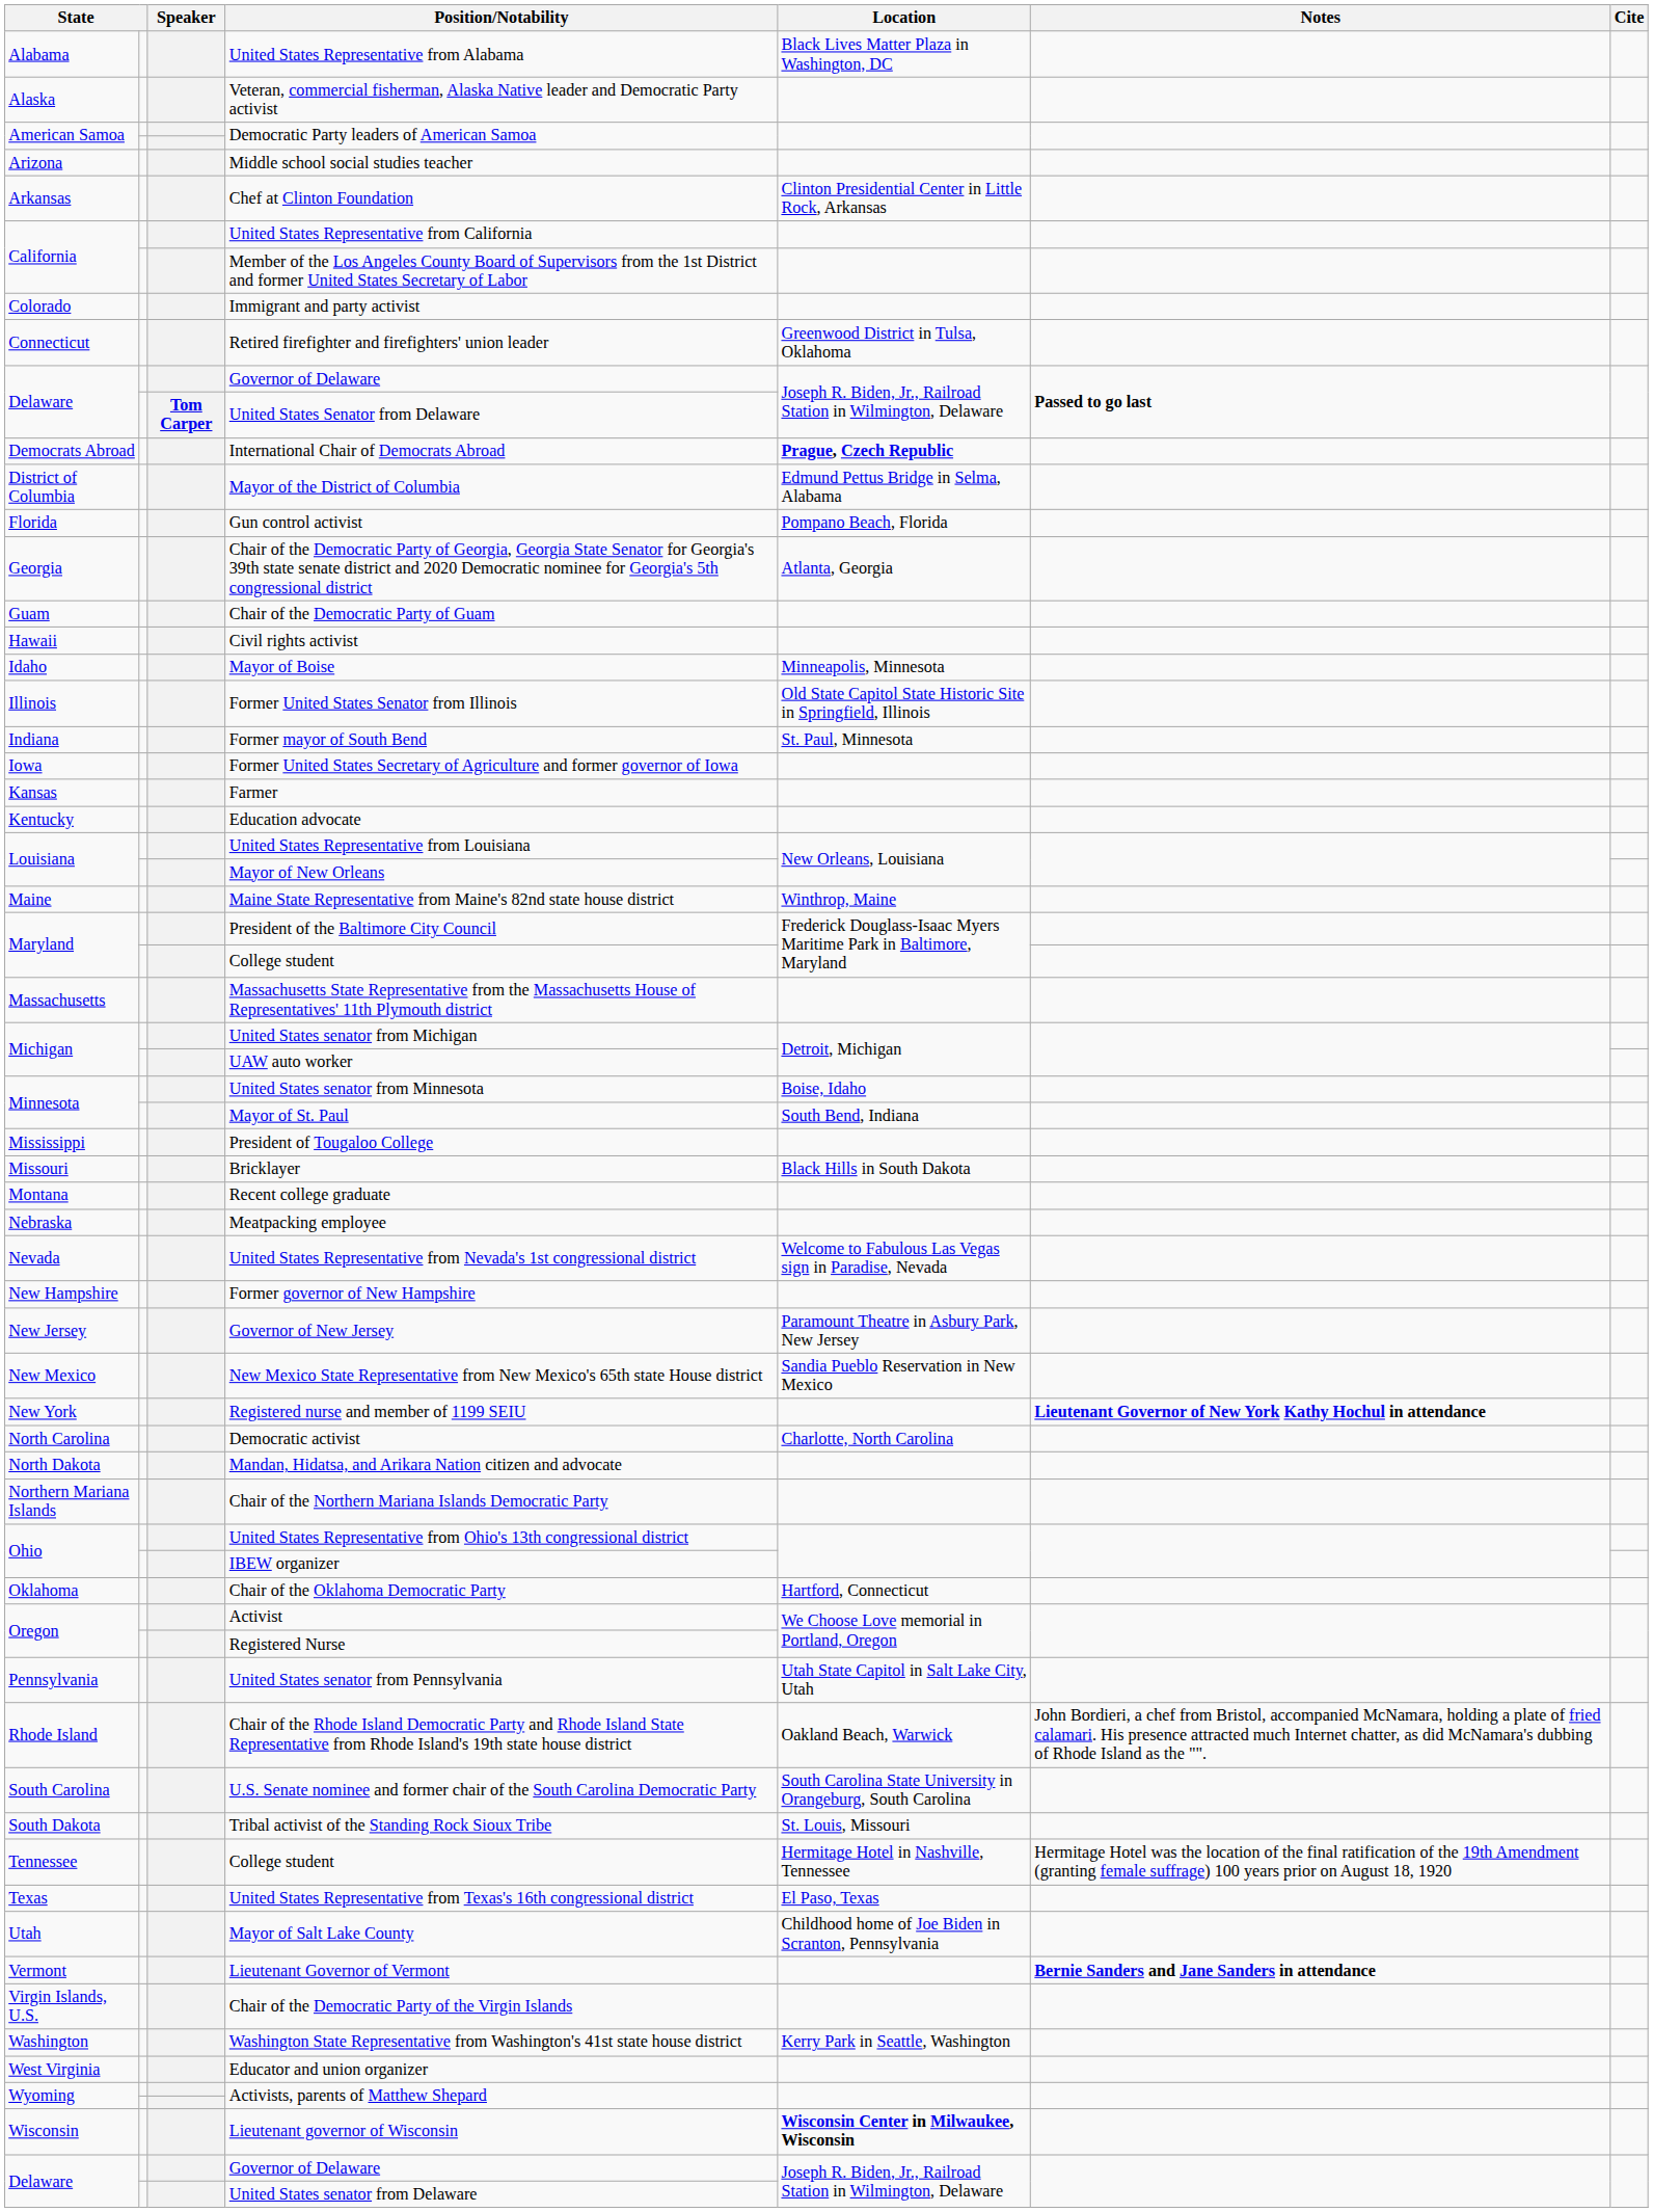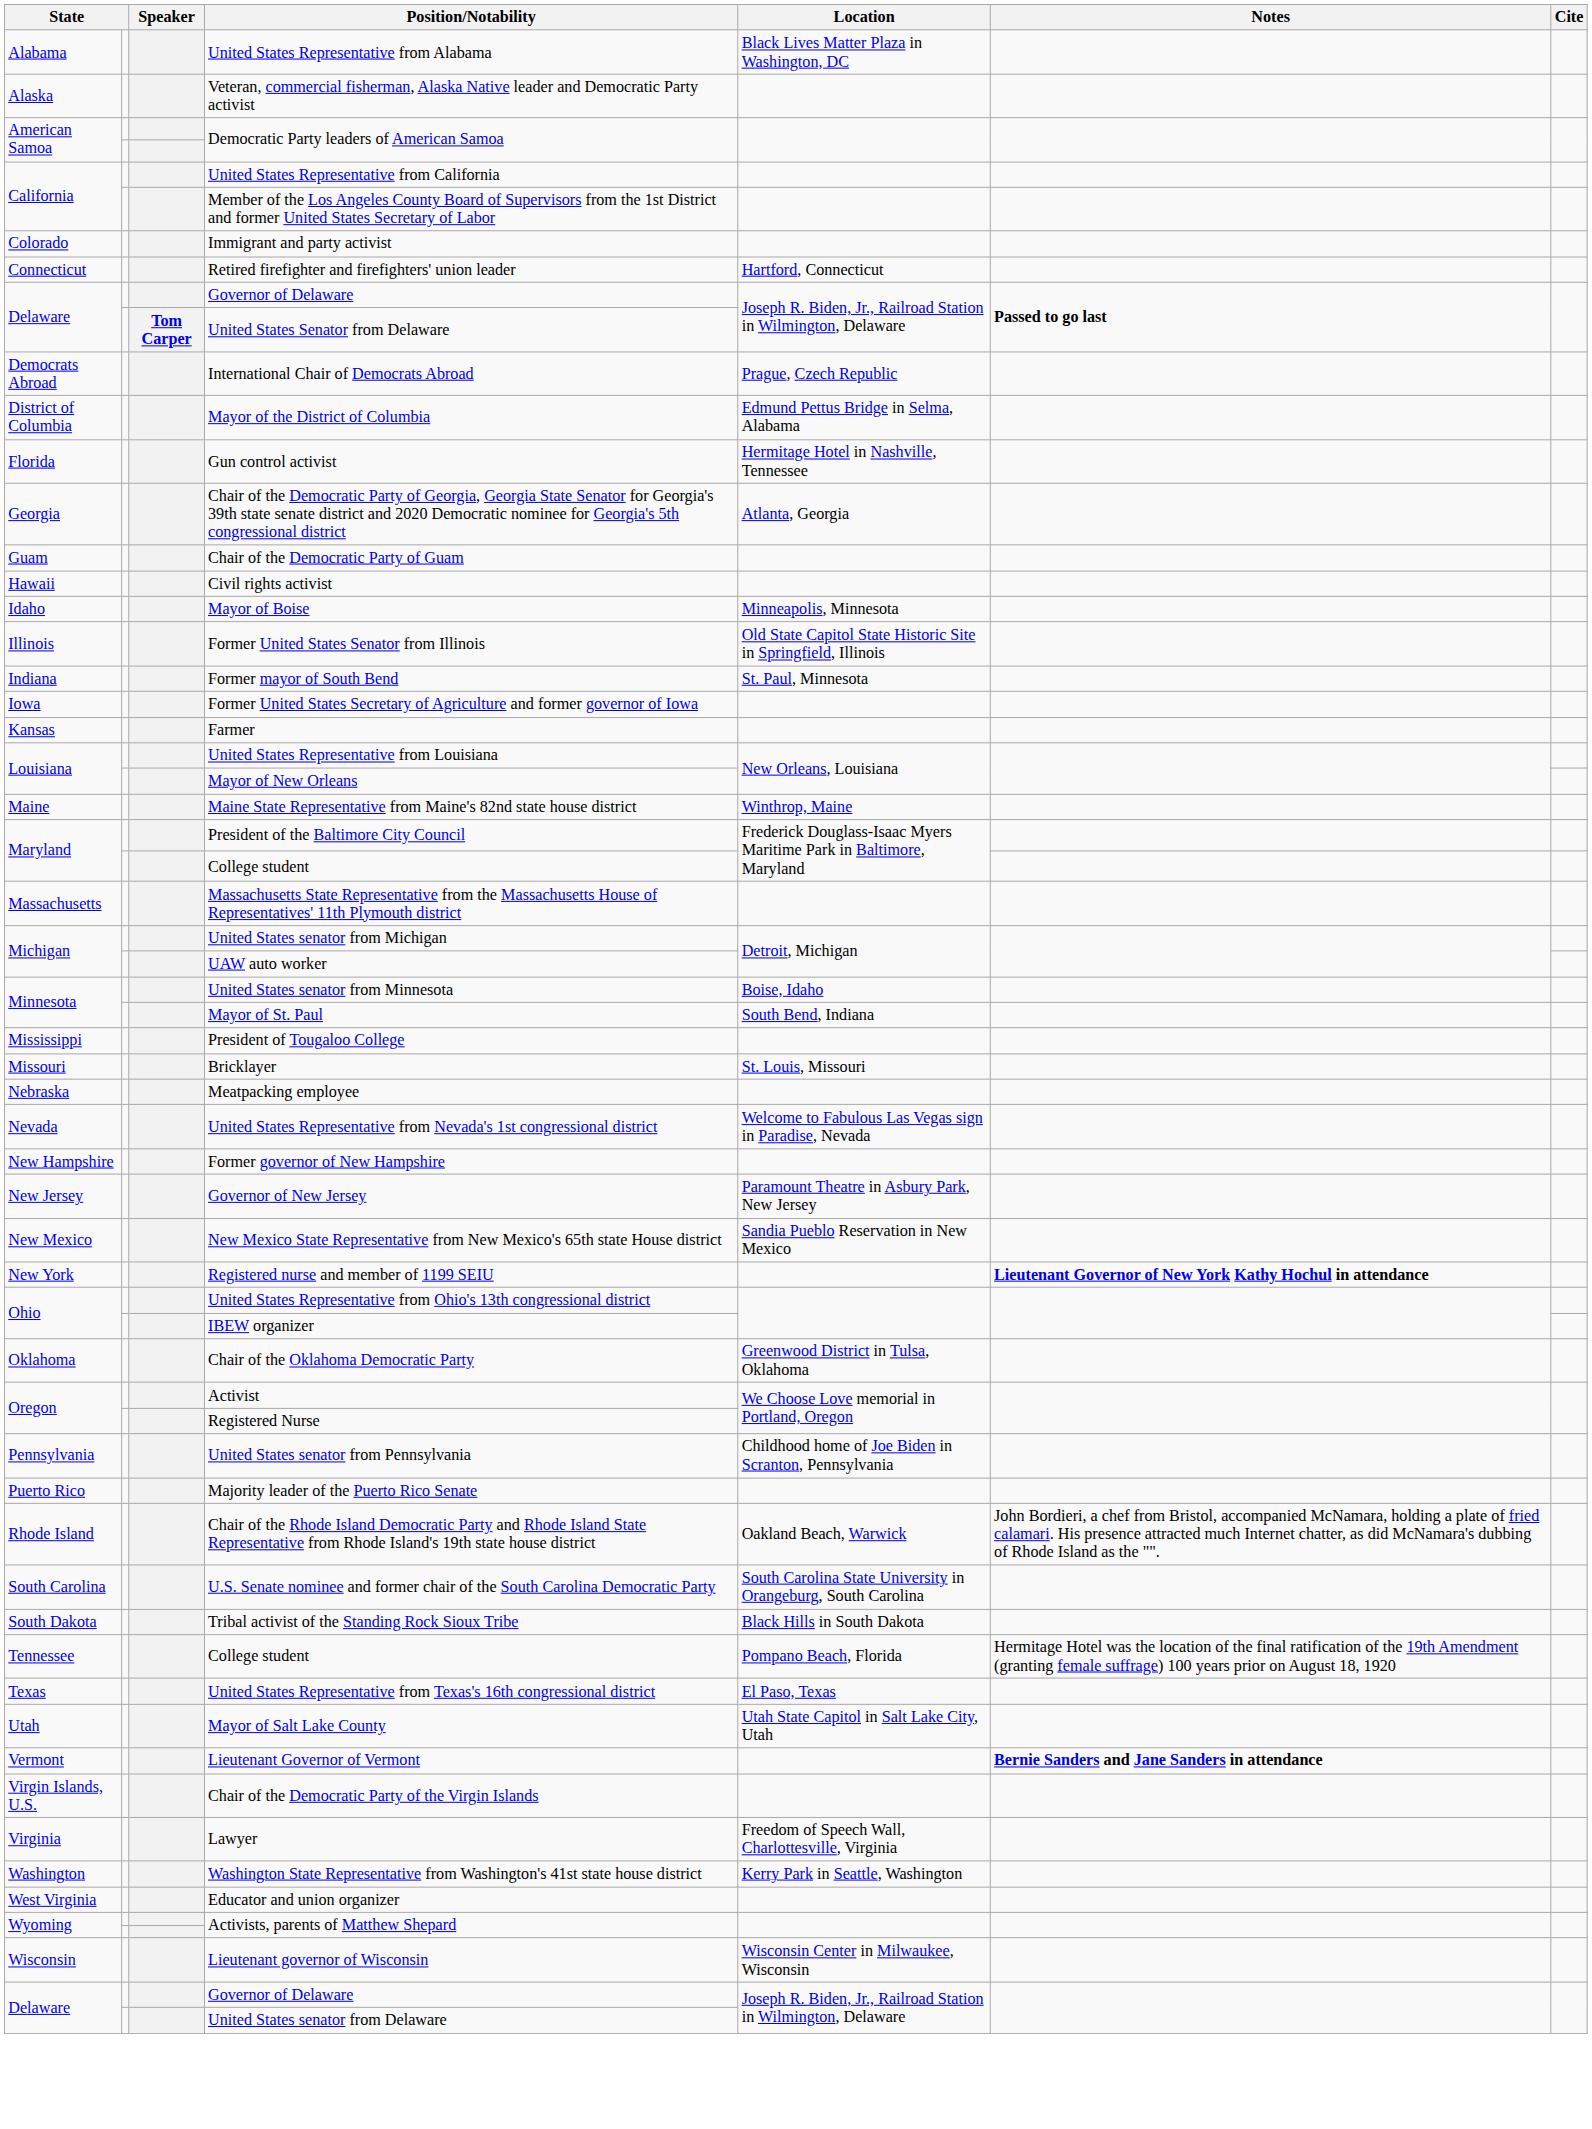- row: Arizona | Middle school social studies teacher
- row: Arkansas | Chef at Clinton Foundation | Clinton Presidential Center in Little Rock, Arkansas
Retired firefighter and firefighters' union leader | Location: Greenwood District in Tulsa, Oklahoma -> Hartford, Connecticut
International Chair of Democrats Abroad | Location: bold -> normal
Gun control activist | Location: Pompano Beach, Florida -> Hermitage Hotel in Nashville, Tennessee
- row: Kentucky | Education advocate
Bricklayer | Location: Black Hills in South Dakota -> St. Louis, Missouri
- row: Montana | Recent college graduate
- row: North Carolina | Democratic activist | Charlotte, North Carolina
- row: North Dakota | Mandan, Hidatsa, and Arikara Nation citizen and advocate
- row: Northern Mariana Islands | Chair of the Northern Mariana Islands Democratic Party
Chair of the Oklahoma Democratic Party | Location: Hartford, Connecticut -> Greenwood District in Tulsa, Oklahoma
United States senator from Pennsylvania | Location: Utah State Capitol in Salt Lake City, Utah -> Childhood home of Joe Biden in Scranton, Pennsylvania
+ row: Puerto Rico | Majority leader of the Puerto Rico Senate
Tribal activist of the Standing Rock Sioux Tribe | Location: St. Louis, Missouri -> Black Hills in South Dakota
Tennessee / College student | Location: Hermitage Hotel in Nashville, Tennessee -> Pompano Beach, Florida
Mayor of Salt Lake County | Location: Childhood home of Joe Biden in Scranton, Pennsylvania -> Utah State Capitol in Salt Lake City, Utah
+ row: Virginia | Lawyer | Freedom of Speech Wall, Charlottesville, Virginia
Lieutenant governor of Wisconsin | Location: bold -> normal
